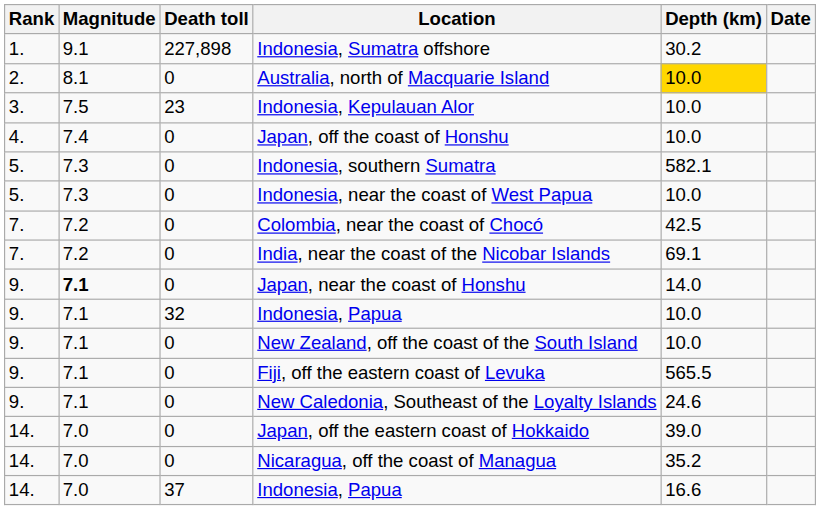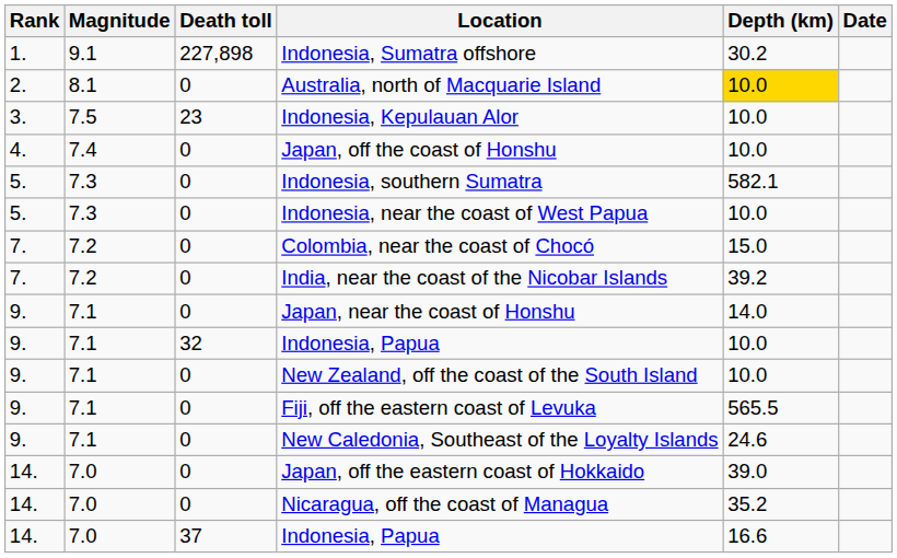Colombia, near the coast of Chocó | Depth (km): 42.5 -> 15.0
India, near the coast of the Nicobar Islands | Depth (km): 69.1 -> 39.2
Japan, near the coast of Honshu | Magnitude: bold -> normal
